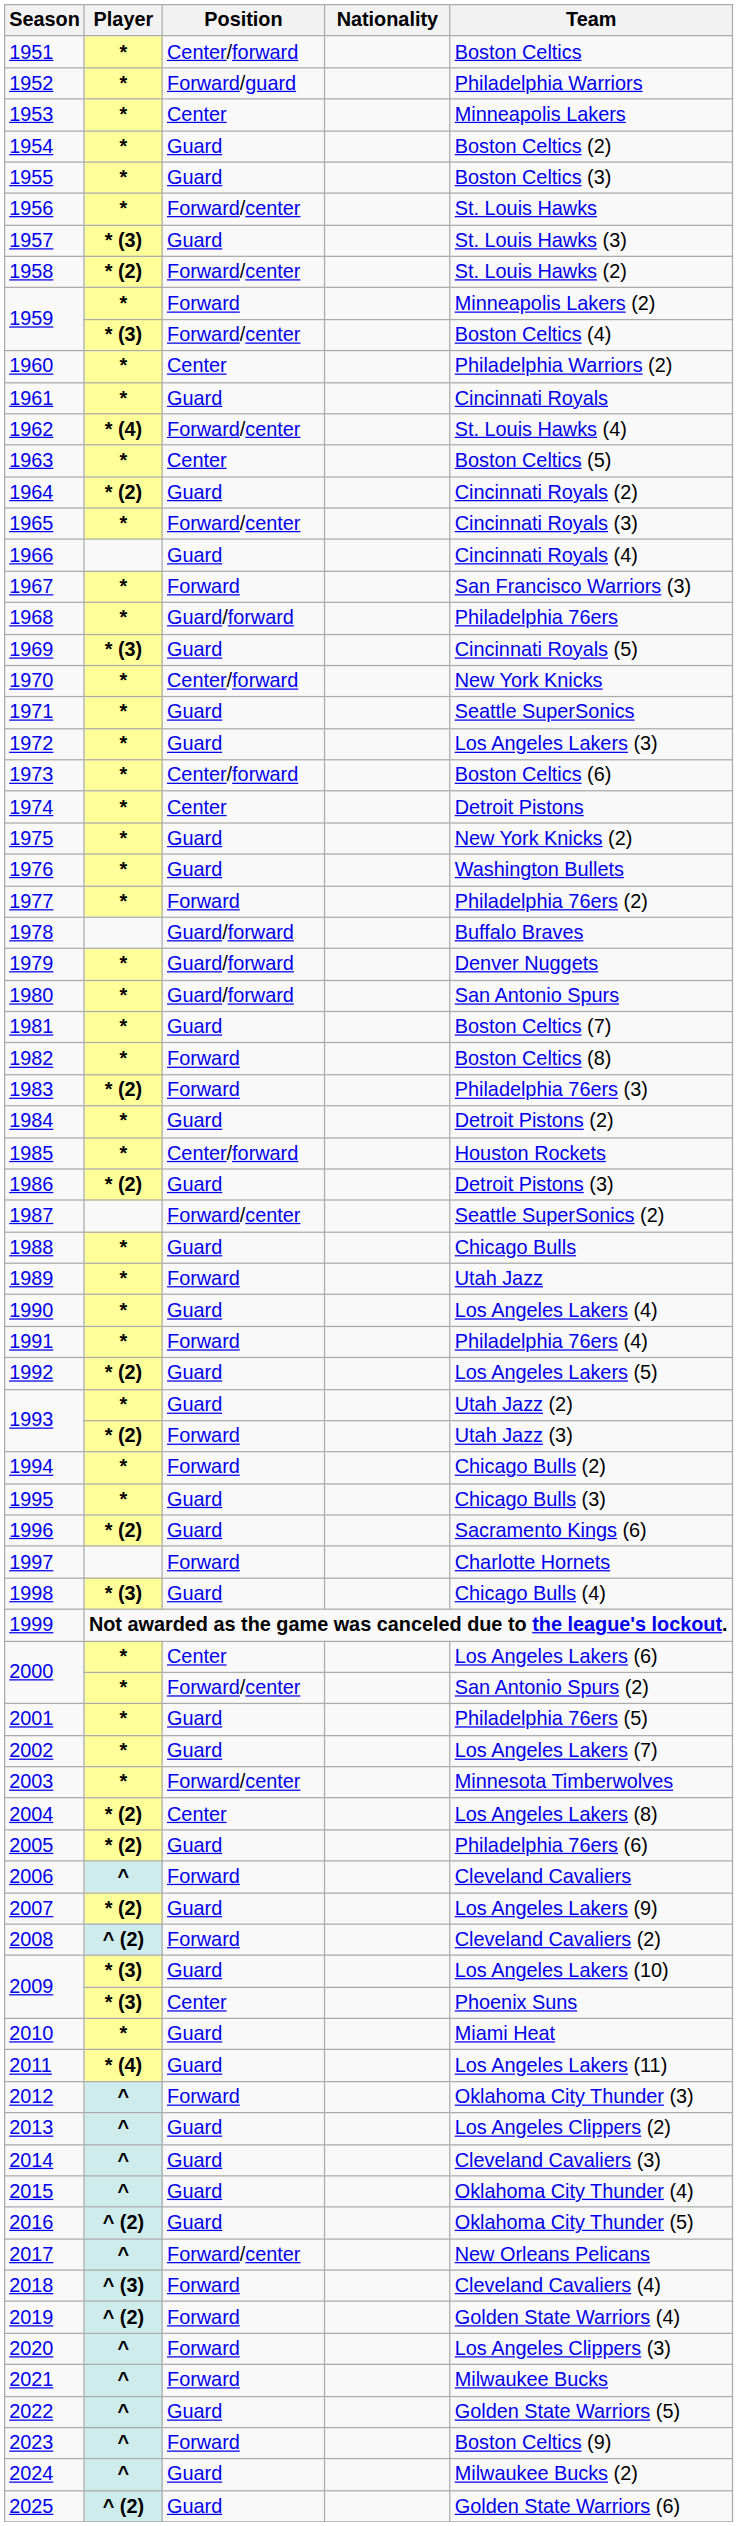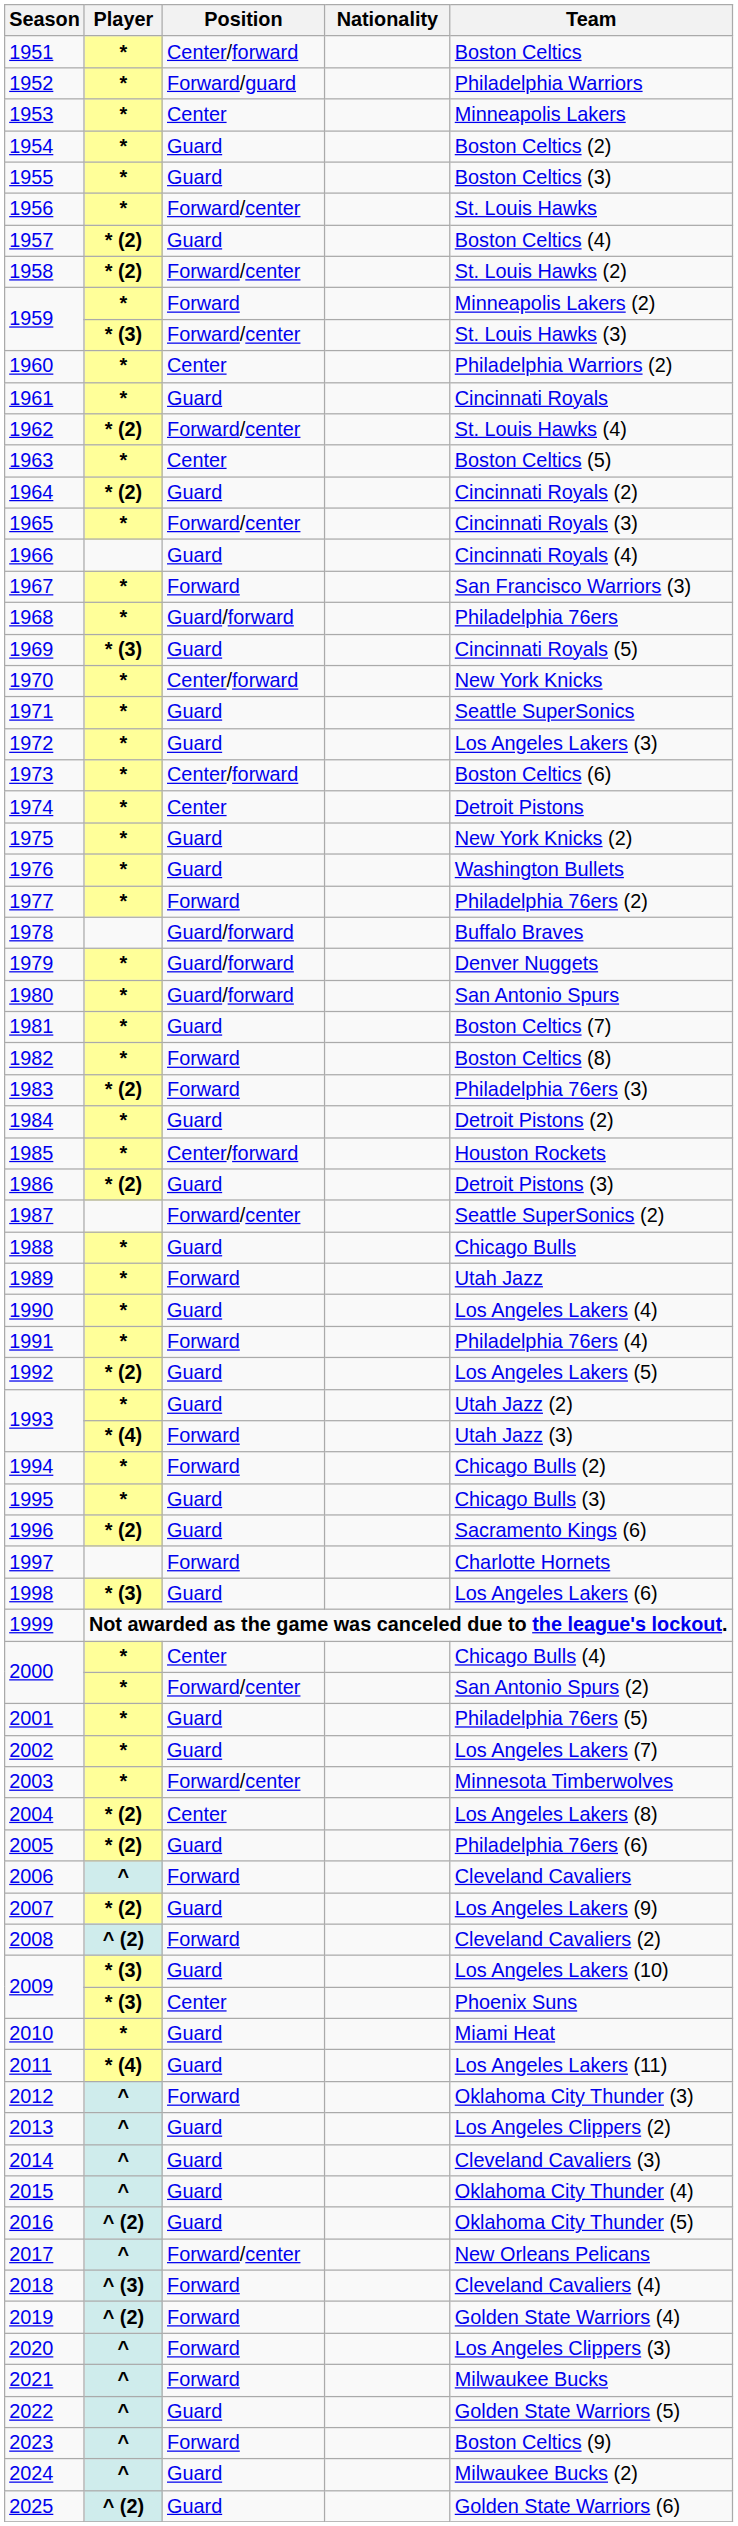1957 | Player: * (3) -> * (2)
1957 | Team: St. Louis Hawks (3) -> Boston Celtics (4)
1959 / Forward/center | Team: Boston Celtics (4) -> St. Louis Hawks (3)
1962 | Player: * (4) -> * (2)
1993 / Forward | Player: * (2) -> * (4)
1998 | Team: Chicago Bulls (4) -> Los Angeles Lakers (6)
2000 / Center | Team: Los Angeles Lakers (6) -> Chicago Bulls (4)
